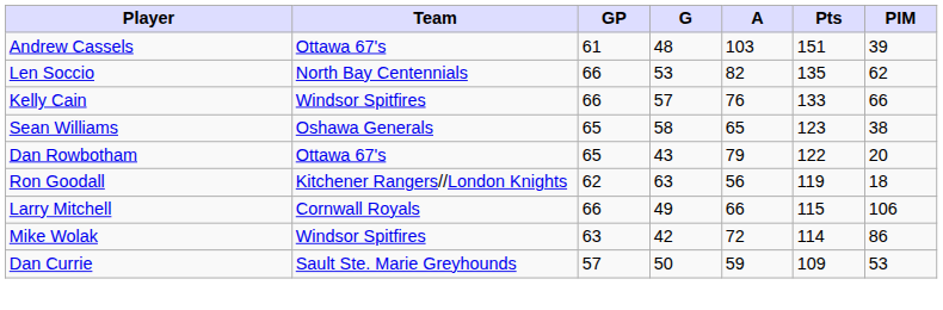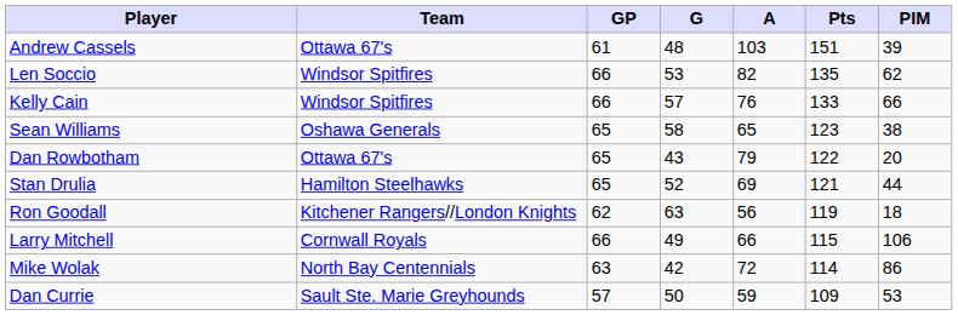Len Soccio | Team: North Bay Centennials -> Windsor Spitfires
+ row: Stan Drulia | Hamilton Steelhawks | 65 | 52 | 69 | 121 | 44
Mike Wolak | Team: Windsor Spitfires -> North Bay Centennials
